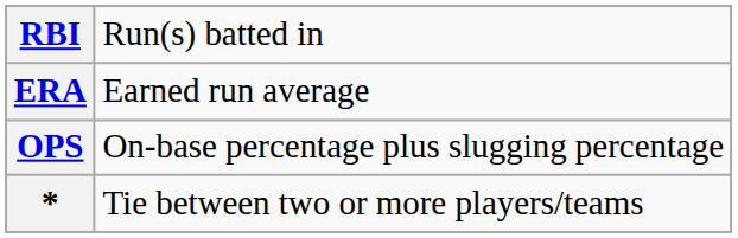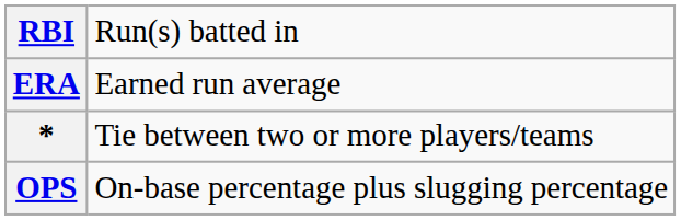rows swapped: OPS <-> *
